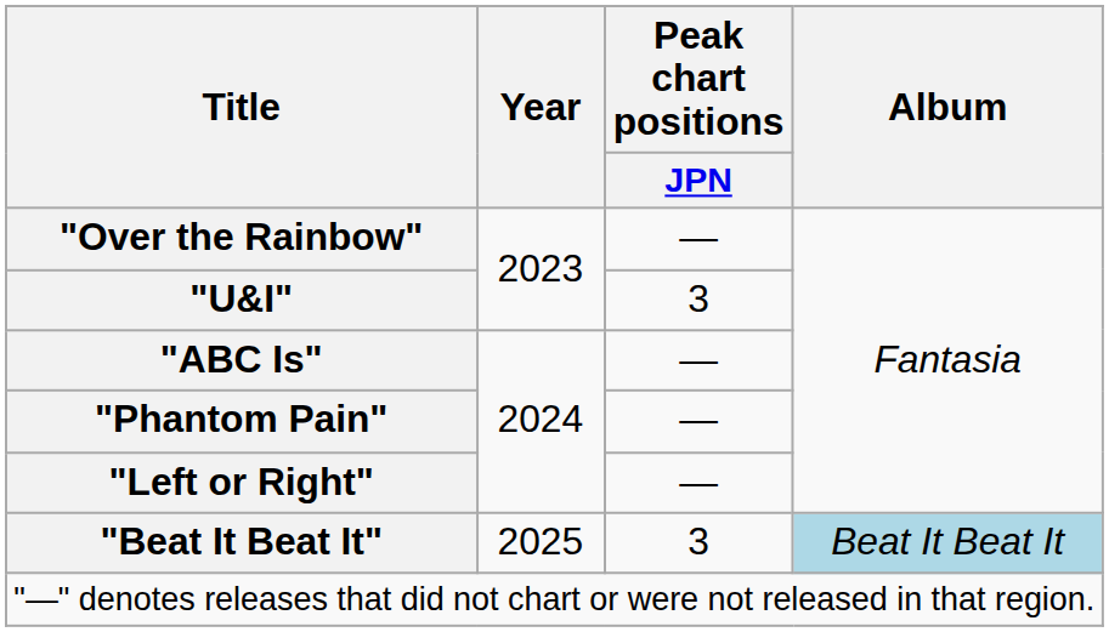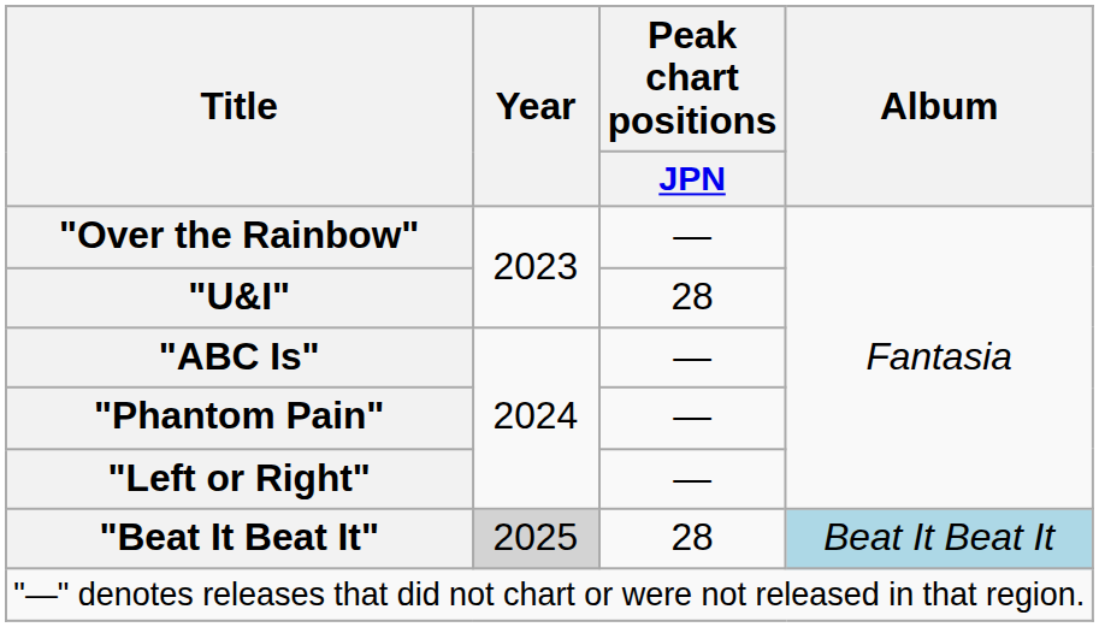"U&I" | Peak chart positions / JPN: 3 -> 28
"Beat It Beat It" | Year: no background -> lightgrey background
"Beat It Beat It" | Peak chart positions / JPN: 3 -> 28
